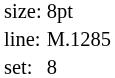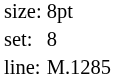rows swapped: set: <-> line:
